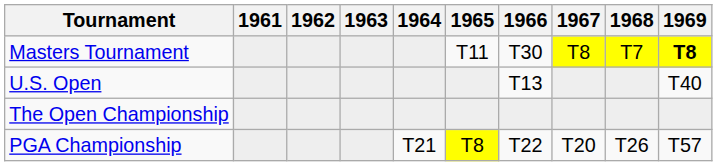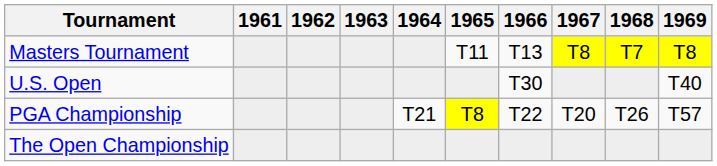Masters Tournament | 1966: T30 -> T13
Masters Tournament | 1969: bold -> normal
U.S. Open | 1966: T13 -> T30
rows swapped: The Open Championship <-> PGA Championship
